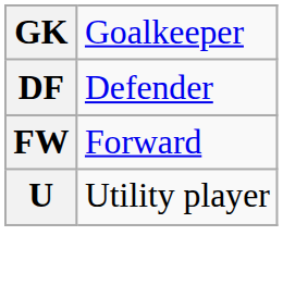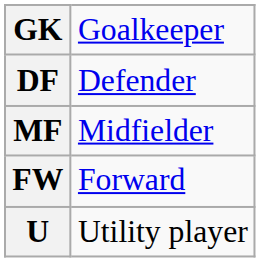+ row: MF | Midfielder
